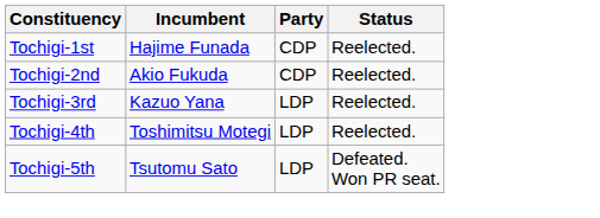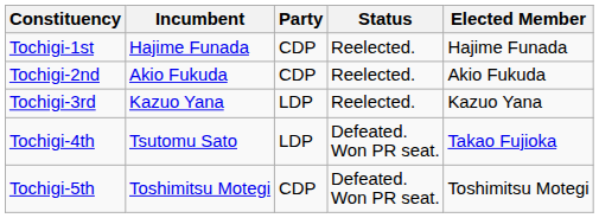+ column: Elected Member | Hajime Funada | Akio Fukuda | Kazuo Yana | Takao Fujioka | Toshimitsu Motegi
Tochigi-4th | Incumbent: Toshimitsu Motegi -> Tsutomu Sato
Tochigi-4th | Status: Reelected. -> Defeated. Won PR seat.
Tochigi-5th | Incumbent: Tsutomu Sato -> Toshimitsu Motegi
Tochigi-5th | Party: LDP -> CDP
